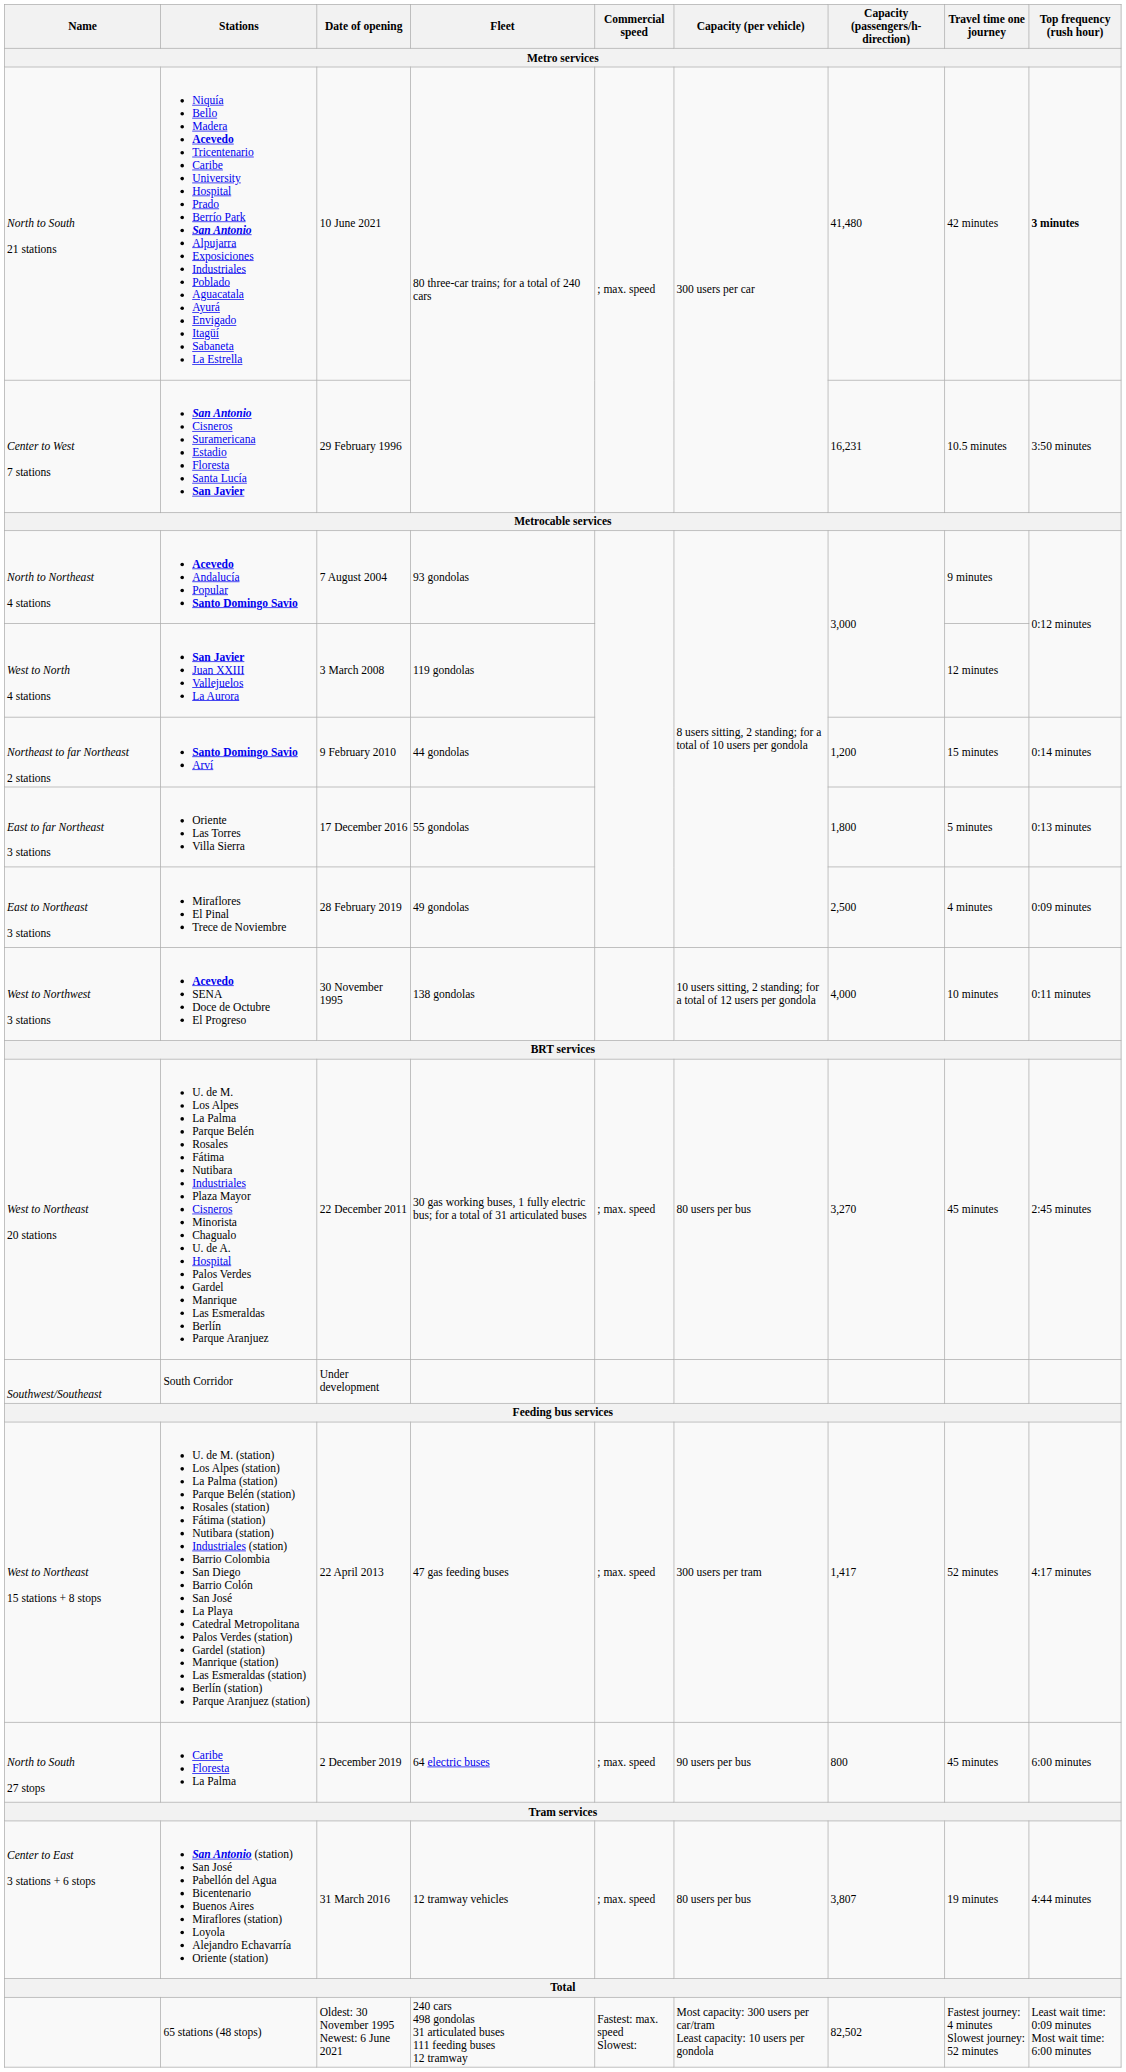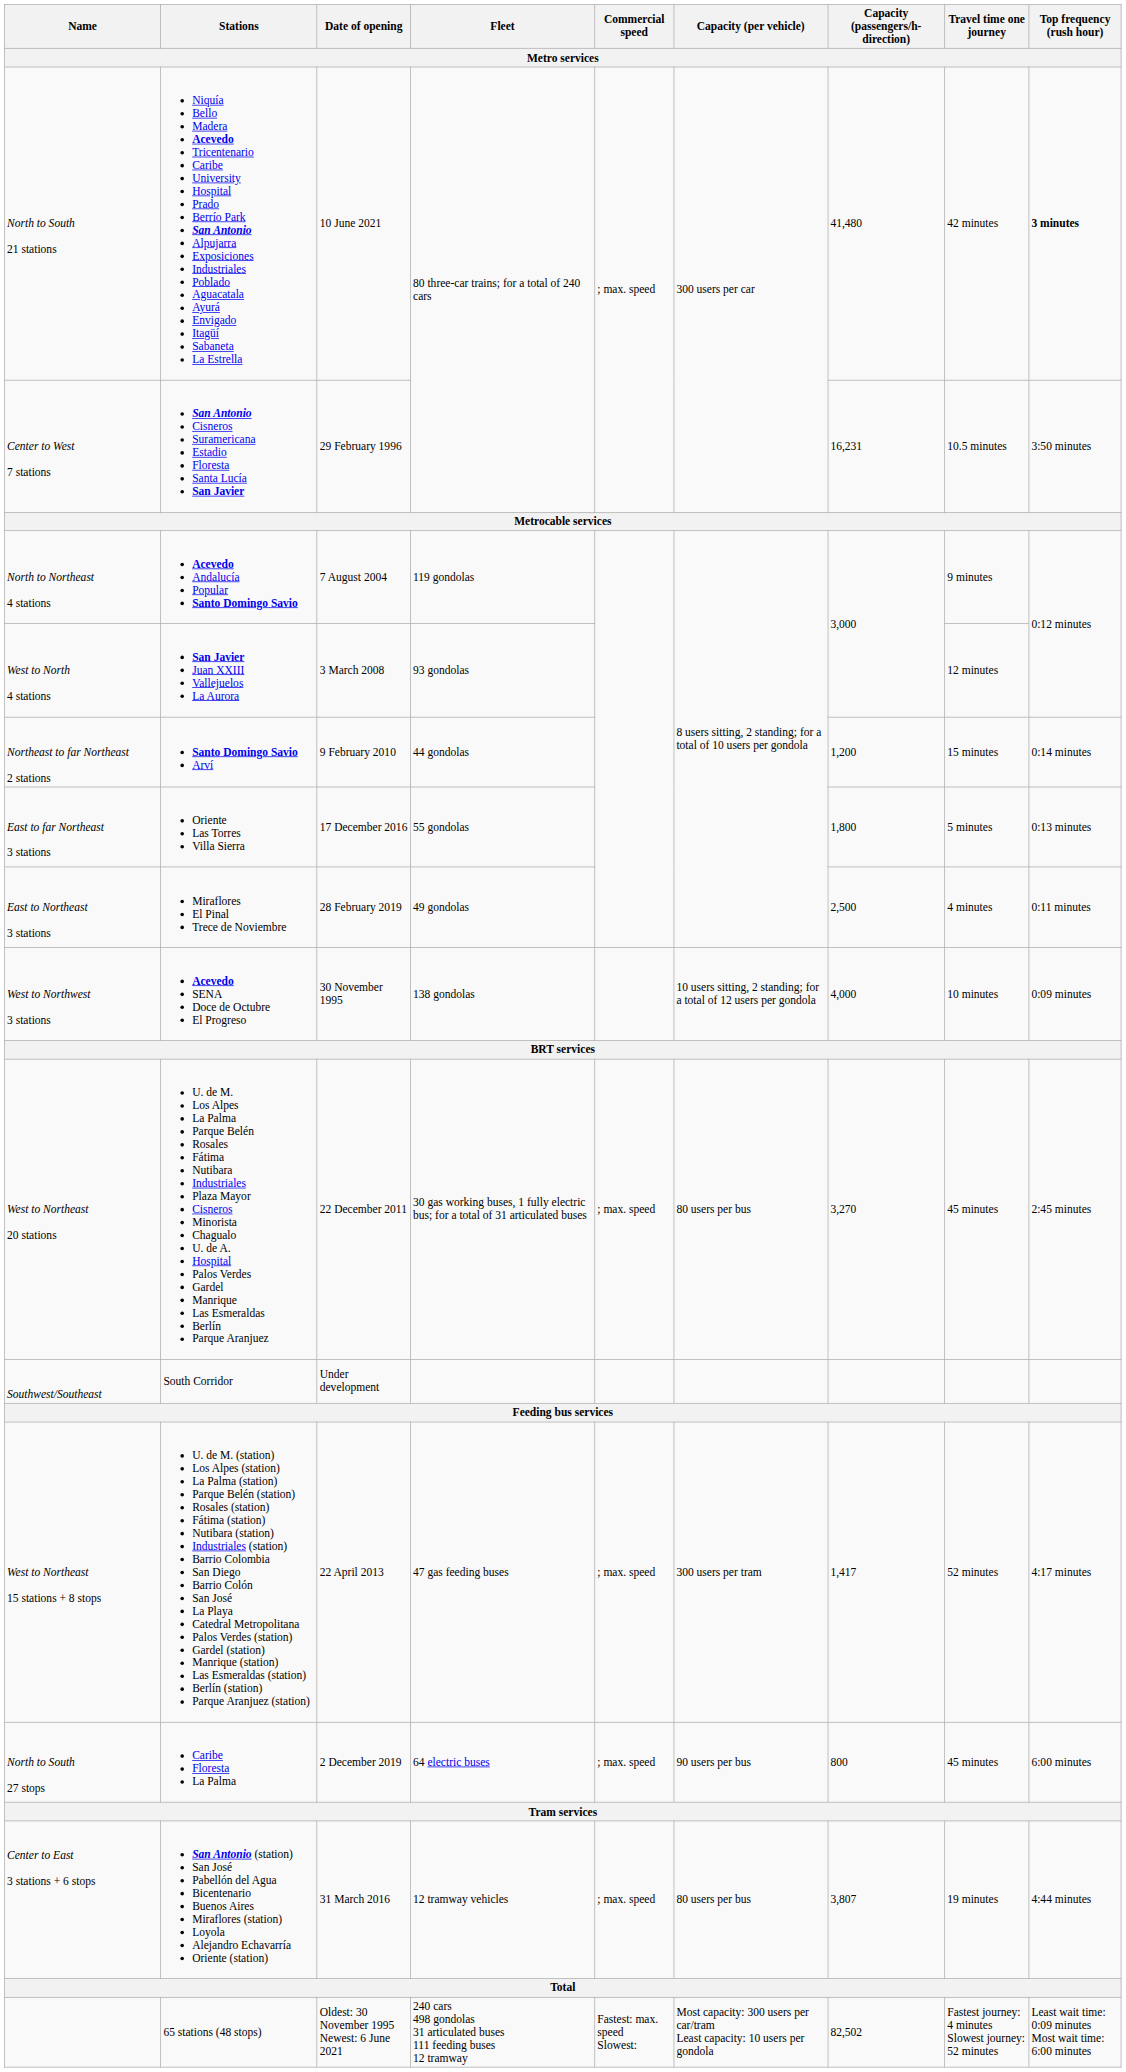North to Northeast 4 stations | Fleet: 93 gondolas -> 119 gondolas
West to North 4 stations | Fleet: 119 gondolas -> 93 gondolas
East to Northeast 3 stations | Top frequency (rush hour): 0:09 minutes -> 0:11 minutes
West to Northwest 3 stations | Top frequency (rush hour): 0:11 minutes -> 0:09 minutes
